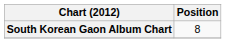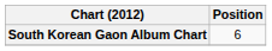South Korean Gaon Album Chart | Position: 8 -> 6
